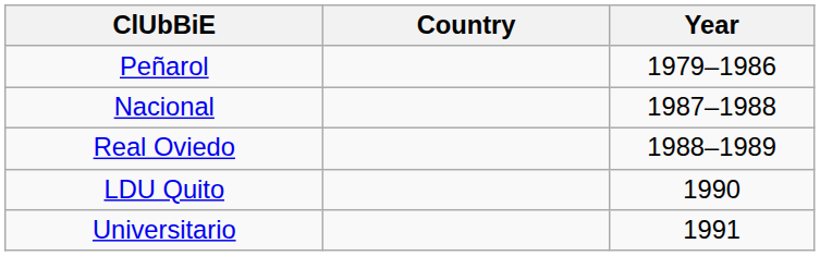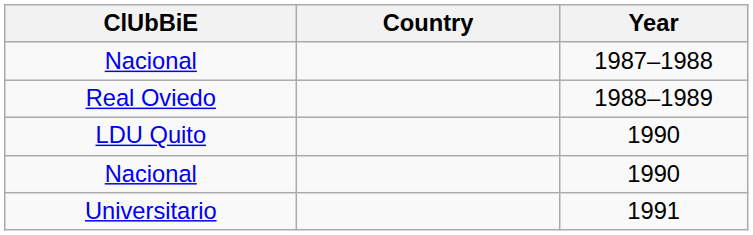- row: Peñarol | 1979–1986
+ row: Nacional | 1990
